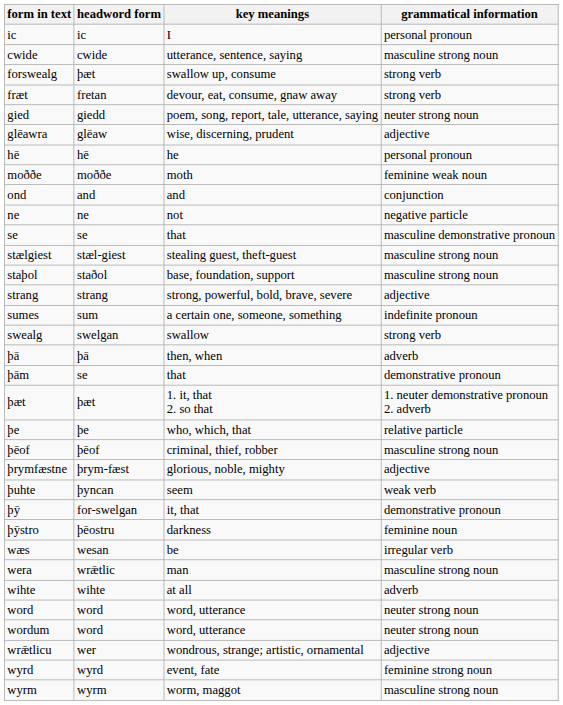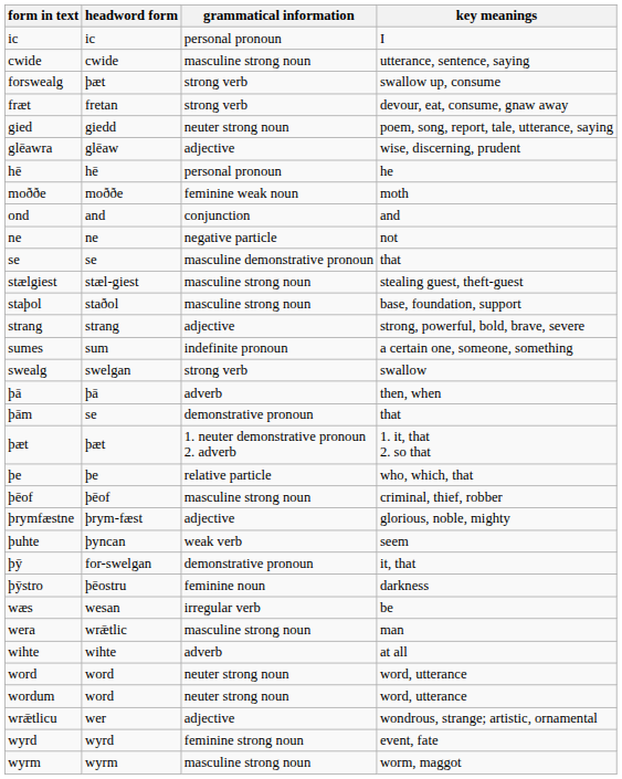columns swapped: grammatical information <-> key meanings
